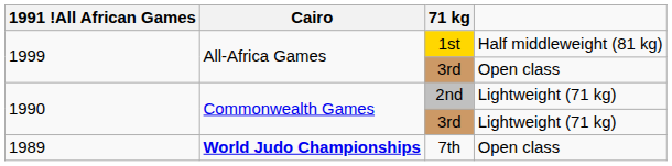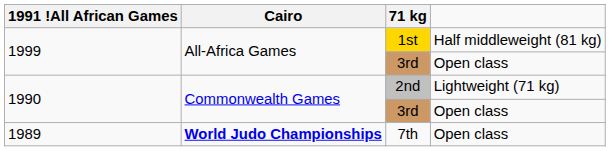1990 / 3rd | column 4: Lightweight (71 kg) -> Open class
